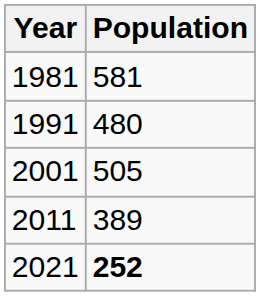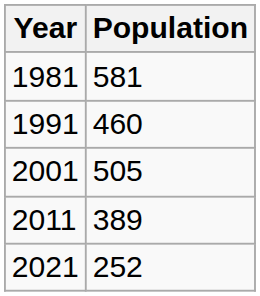1991 | Population: 480 -> 460
2021 | Population: bold -> normal
